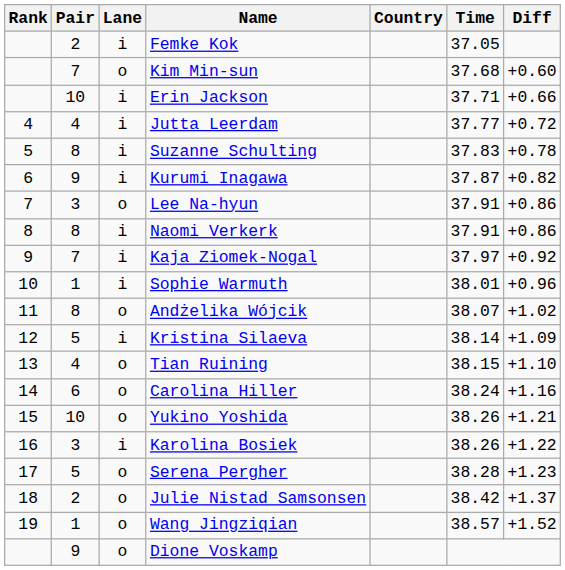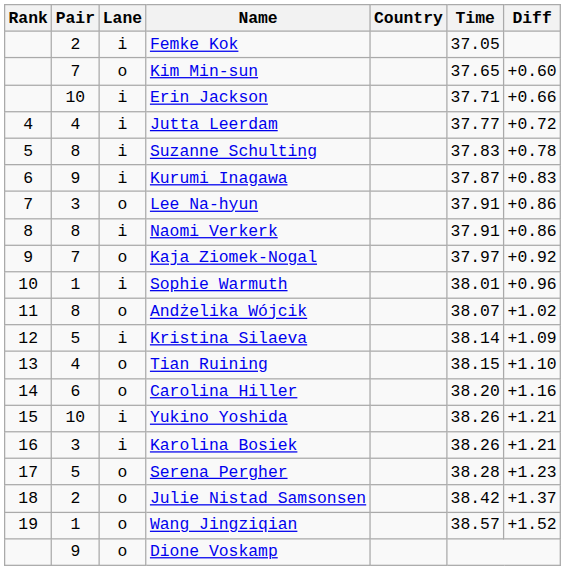Kim Min-sun | Time: 37.68 -> 37.65
Kurumi Inagawa | Diff: +0.82 -> +0.83
Kaja Ziomek-Nogal | Lane: i -> o
Carolina Hiller | Time: 38.24 -> 38.20
Yukino Yoshida | Lane: o -> i
Karolina Bosiek | Diff: +1.22 -> +1.21
